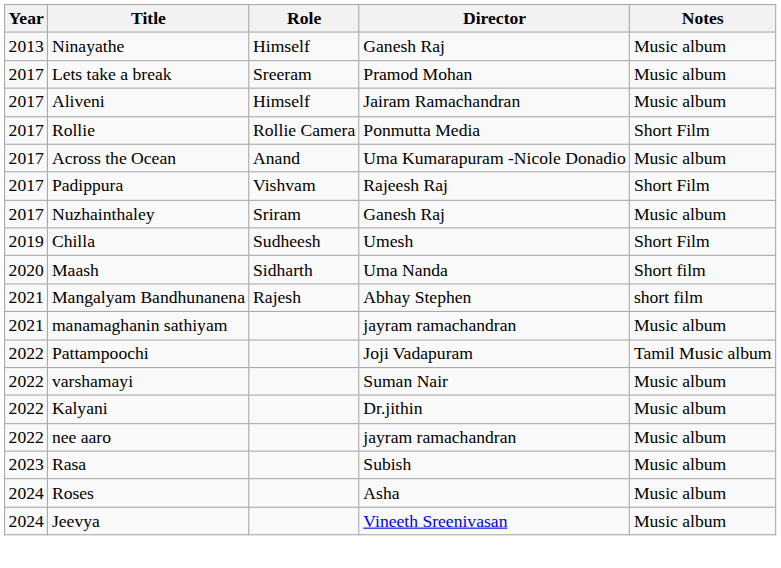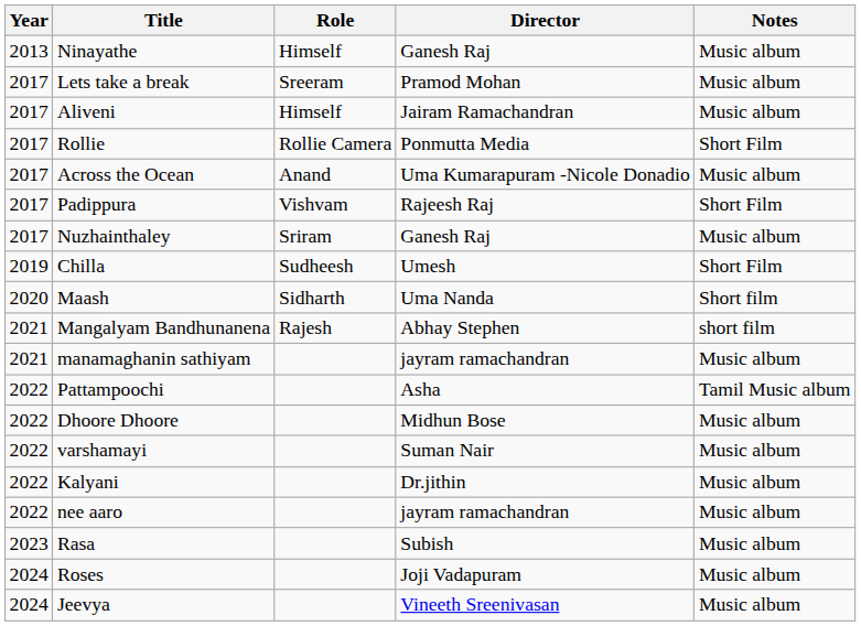Pattampoochi | Director: Joji Vadapuram -> Asha
+ row: 2022 | Dhoore Dhoore | Midhun Bose | Music album
Roses | Director: Asha -> Joji Vadapuram
